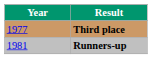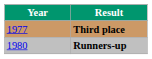Runners-up | Year: 1981 -> 1980
